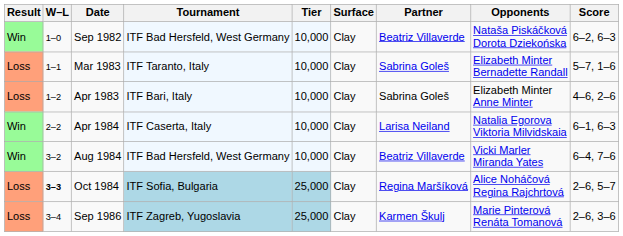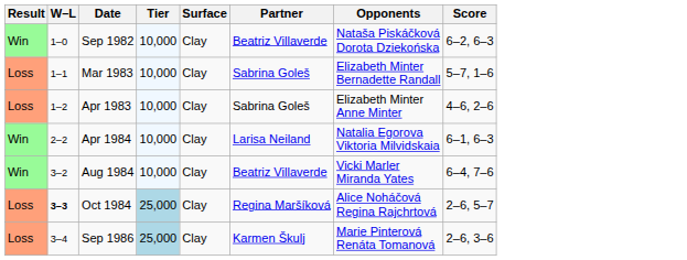- column: Tournament | ITF Bad Hersfeld, West Germany | ITF Taranto, Italy | ITF Bari, Italy | ITF Caserta, Italy | ITF Bad Hersfeld, West Germany | ITF Sofia, Bulgaria | ITF Zagreb, Yugoslavia
